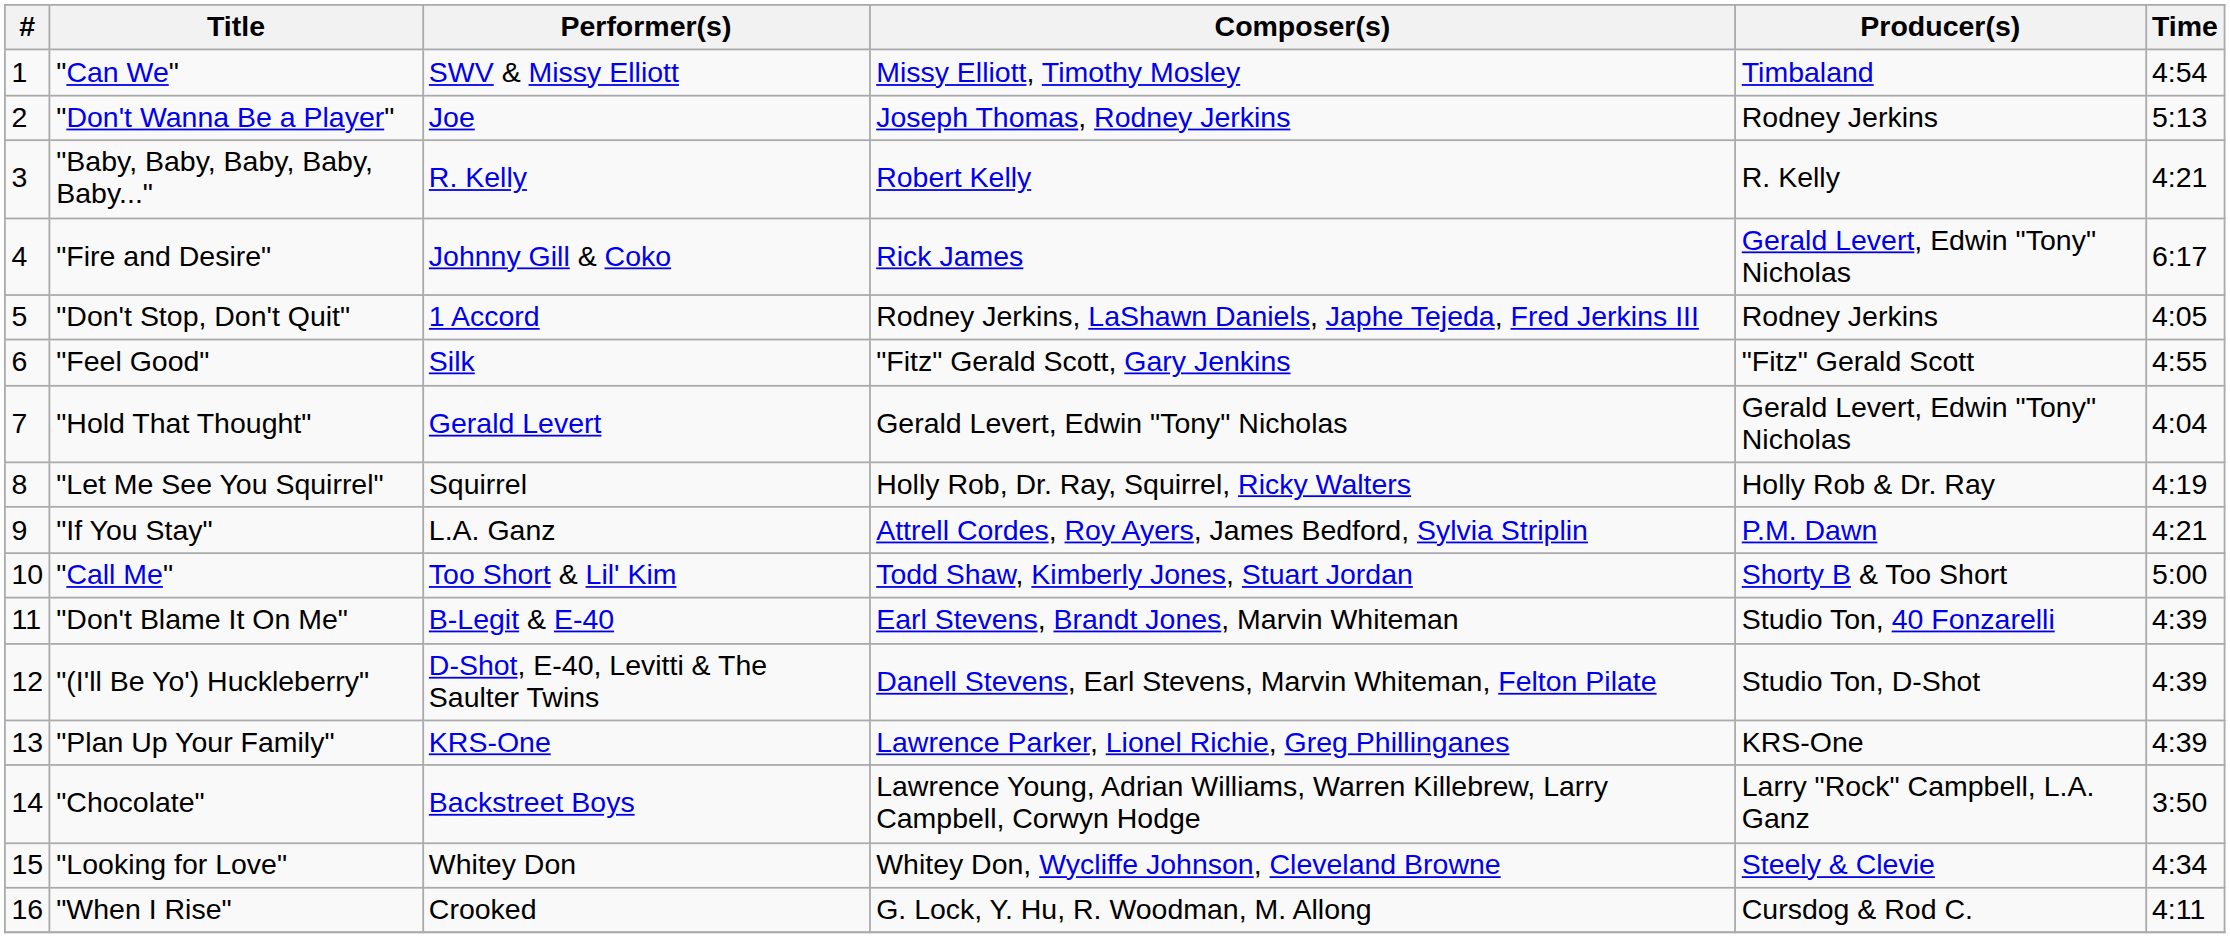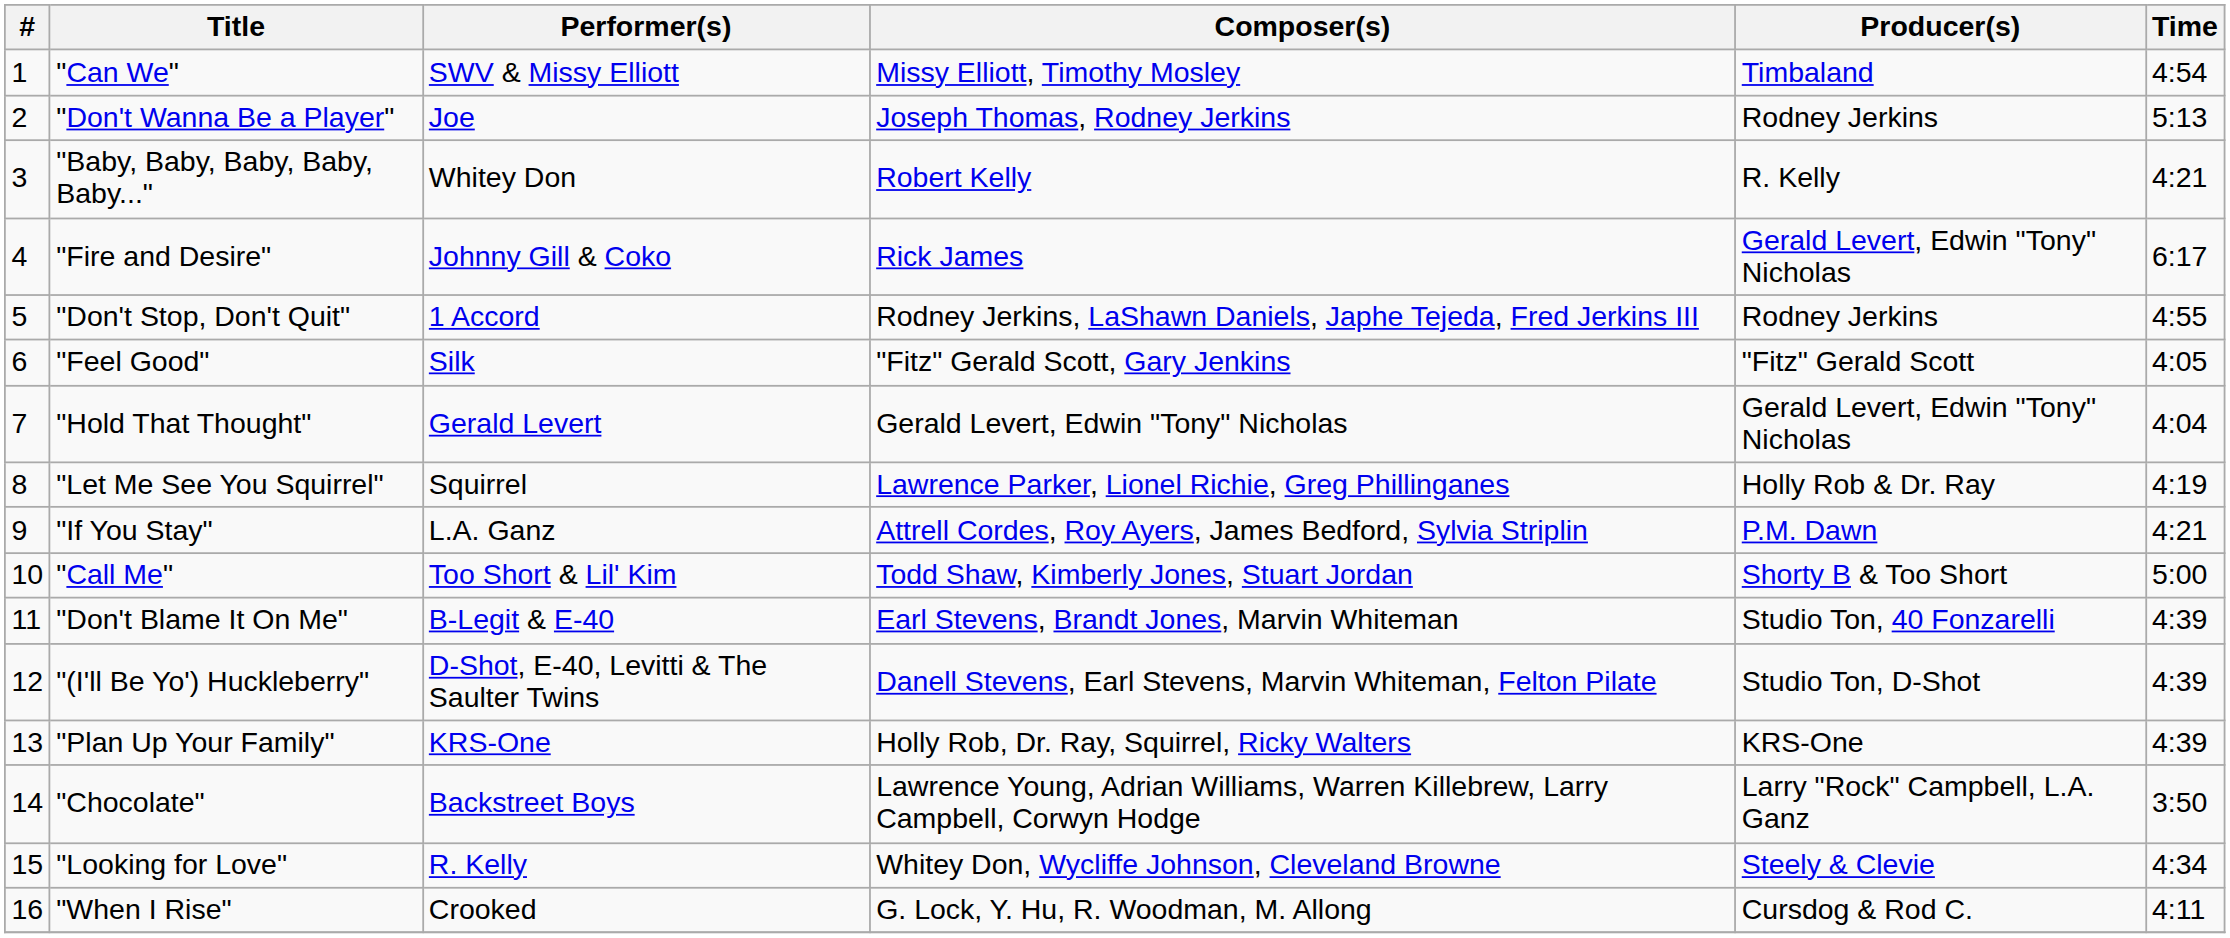"Baby, Baby, Baby, Baby, Baby..." | Performer(s): R. Kelly -> Whitey Don
"Don't Stop, Don't Quit" | Time: 4:05 -> 4:55
"Feel Good" | Time: 4:55 -> 4:05
"Let Me See You Squirrel" | Composer(s): Holly Rob, Dr. Ray, Squirrel, Ricky Walters -> Lawrence Parker, Lionel Richie, Greg Phillinganes
"Plan Up Your Family" | Composer(s): Lawrence Parker, Lionel Richie, Greg Phillinganes -> Holly Rob, Dr. Ray, Squirrel, Ricky Walters
"Looking for Love" | Performer(s): Whitey Don -> R. Kelly
